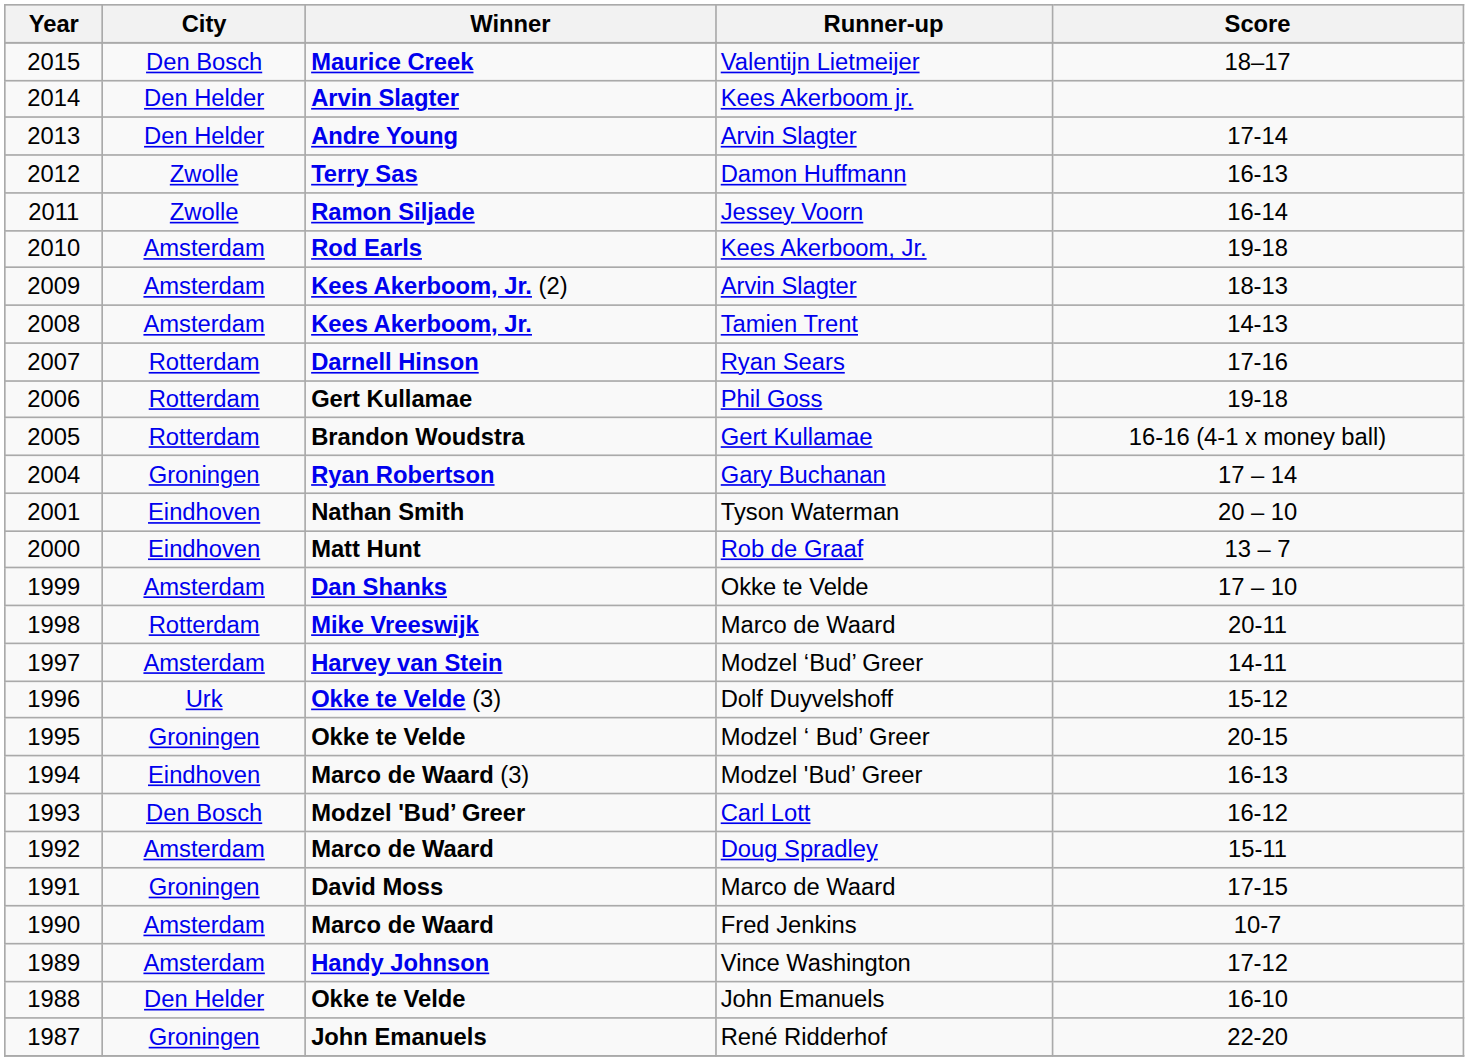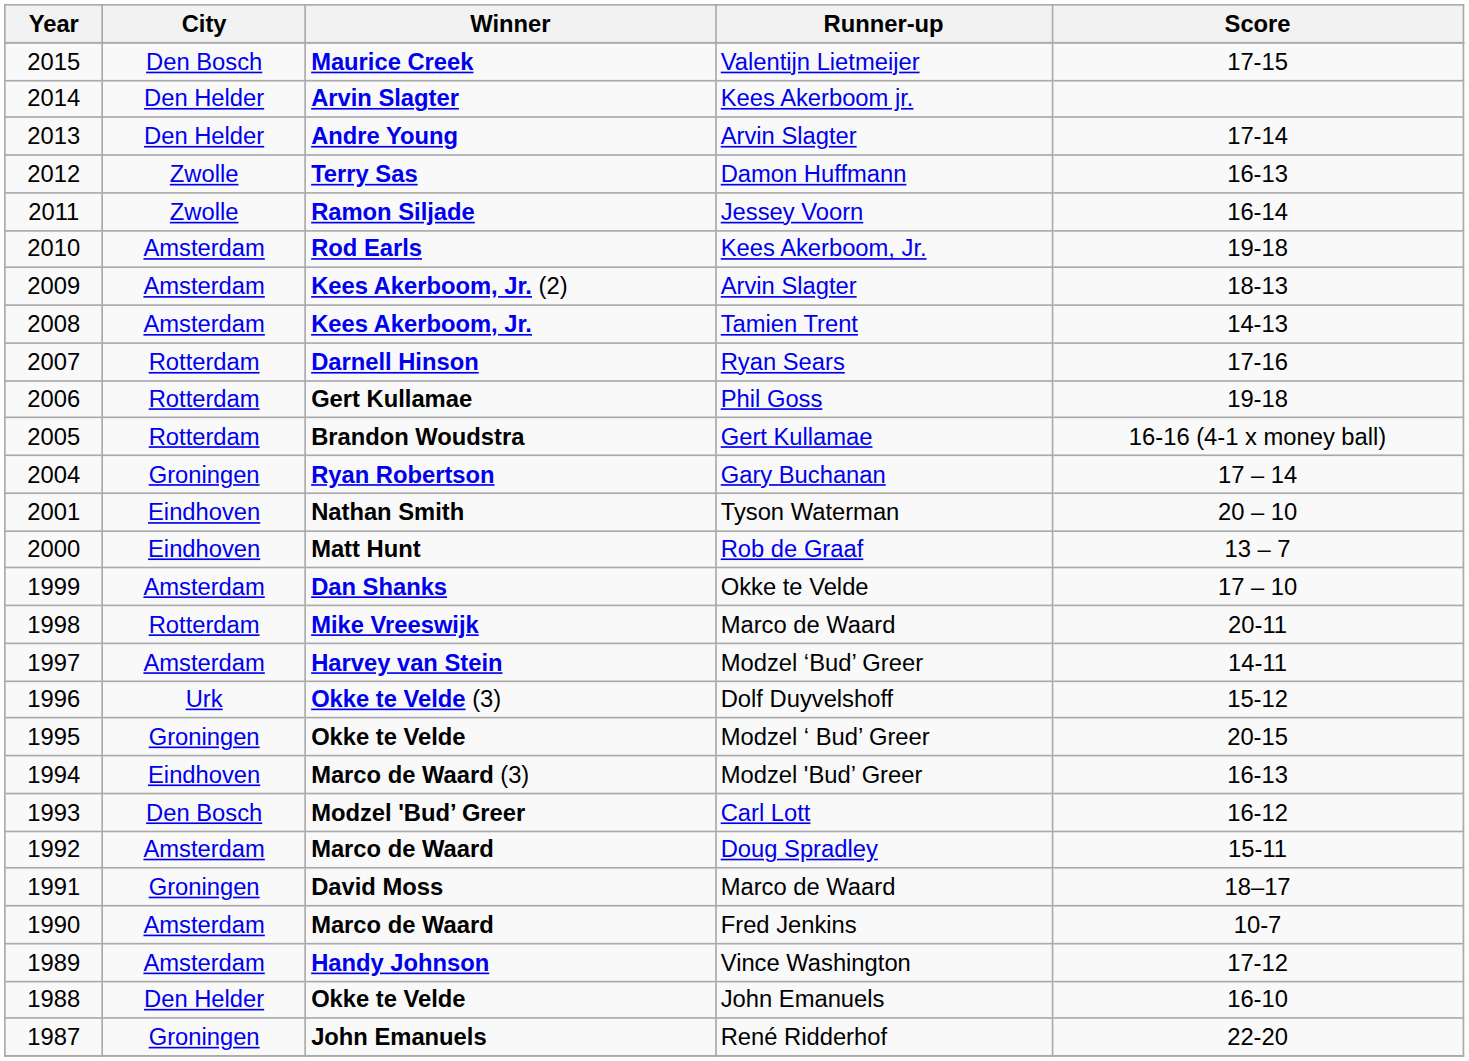Maurice Creek | Score: 18–17 -> 17-15
David Moss | Score: 17-15 -> 18–17
